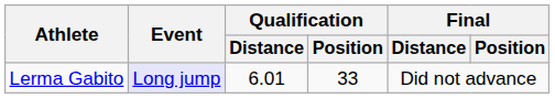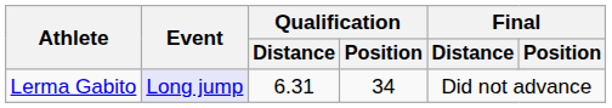Lerma Gabito | Qualification / Distance: 6.01 -> 6.31
Lerma Gabito | Qualification / Position: 33 -> 34
